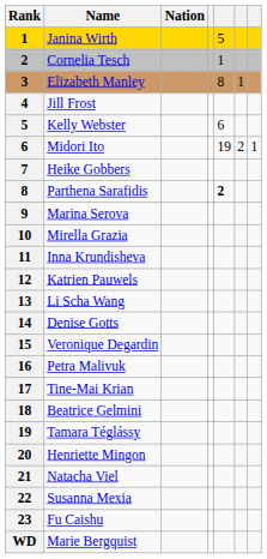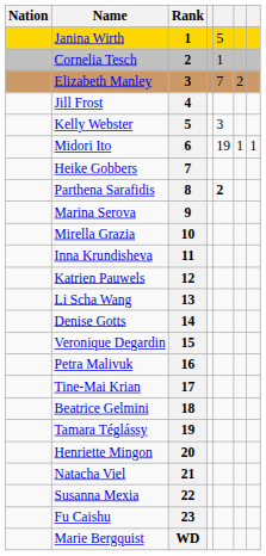columns swapped: Rank <-> Nation
Elizabeth Manley | column 5: 8 -> 7
Elizabeth Manley | column 6: 1 -> 2
Kelly Webster | column 5: 6 -> 3
Midori Ito | column 6: 2 -> 1
